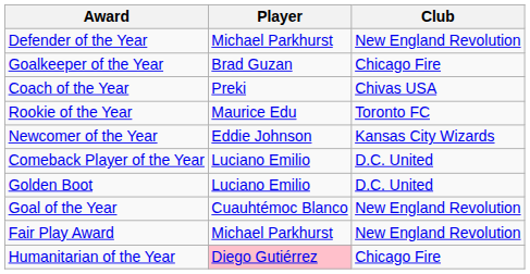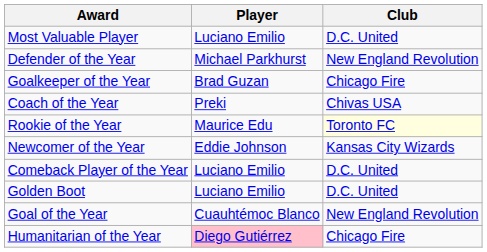+ row: Most Valuable Player | Luciano Emilio | D.C. United
Rookie of the Year | Club: no background -> lightyellow background
- row: Fair Play Award | Michael Parkhurst | New England Revolution
